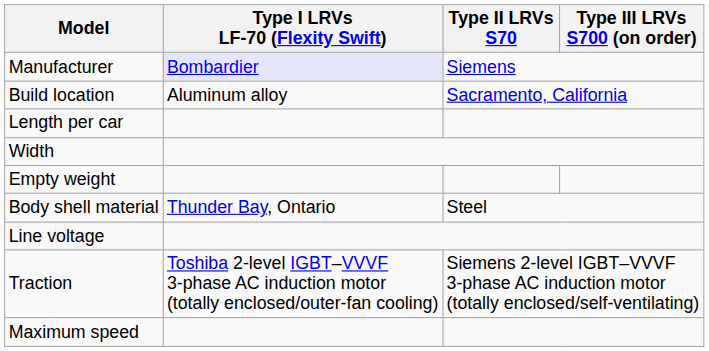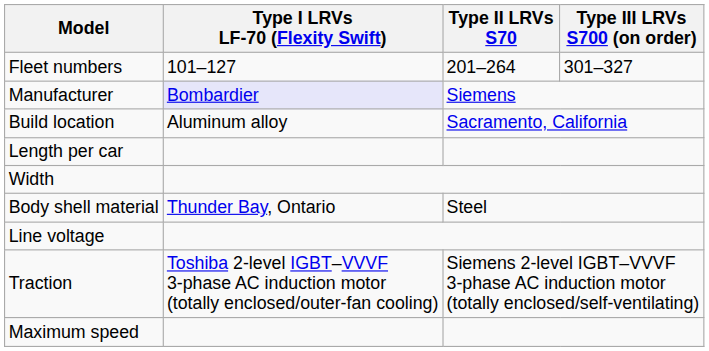+ row: Fleet numbers | 101–127 | 201–264 | 301–327
- row: Empty weight
